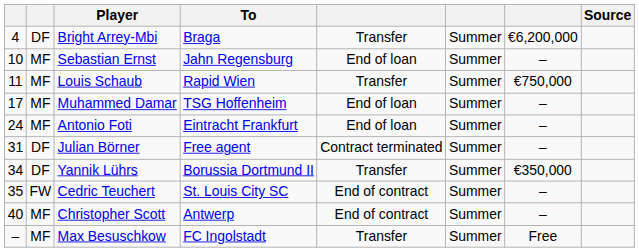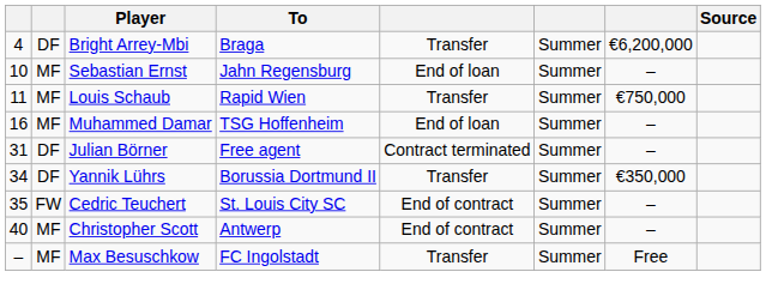Muhammed Damar | column 1: 17 -> 16
- row: 24 | MF | Antonio Foti | Eintracht Frankfurt | End of loan | Summer | –
